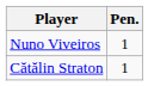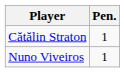rows swapped: Cătălin Straton <-> Nuno Viveiros
